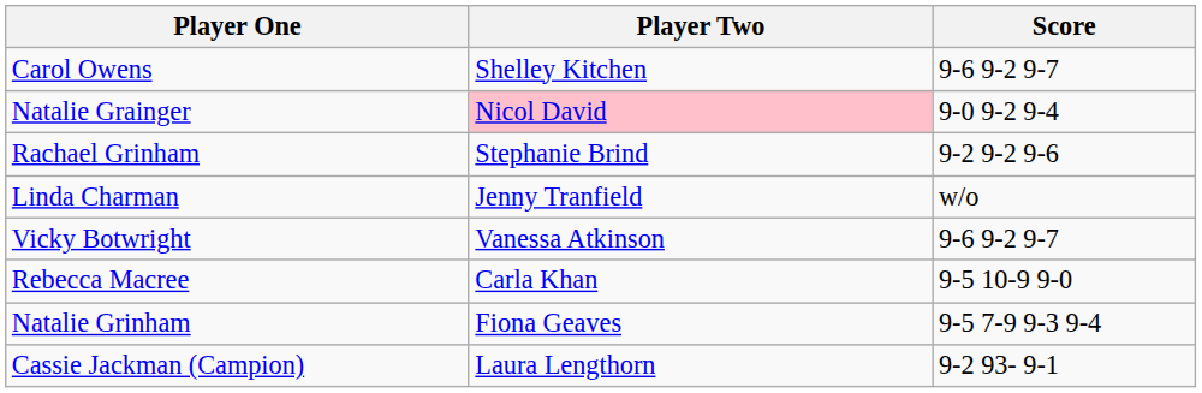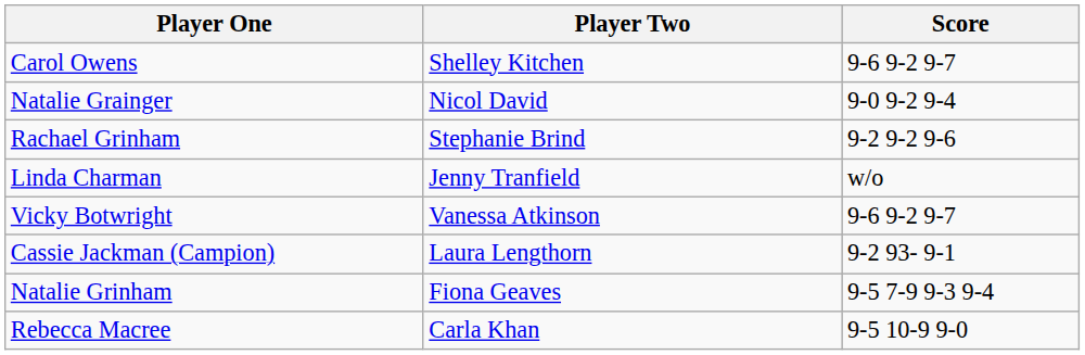Natalie Grainger | Player Two: pink background -> no background
rows swapped: Cassie Jackman (Campion) <-> Rebecca Macree
